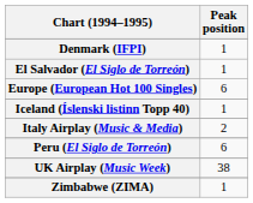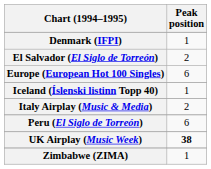El Salvador (El Siglo de Torreón) | Peak position: 1 -> 2
UK Airplay (Music Week) | Peak position: normal -> bold
